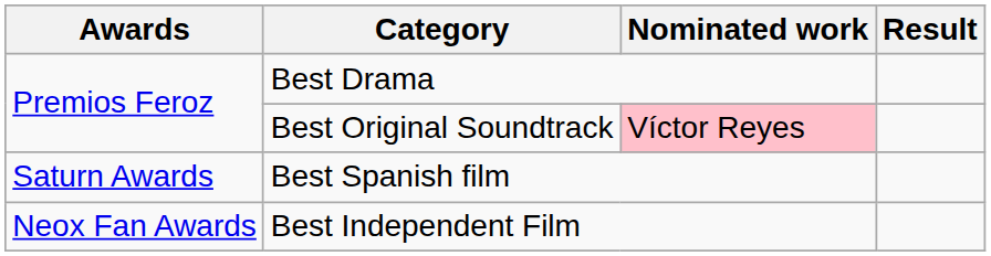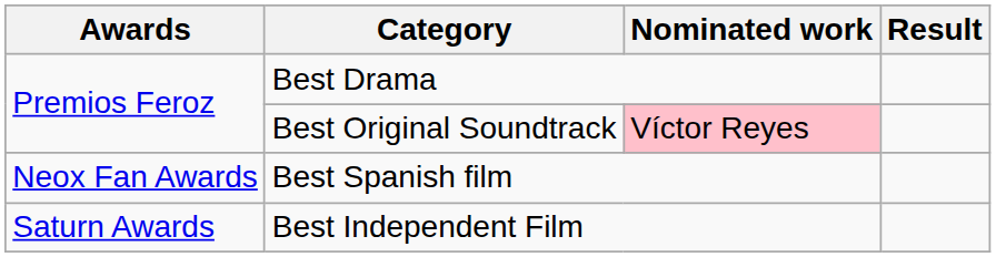Best Spanish film | Awards: Saturn Awards -> Neox Fan Awards
Best Independent Film | Awards: Neox Fan Awards -> Saturn Awards
